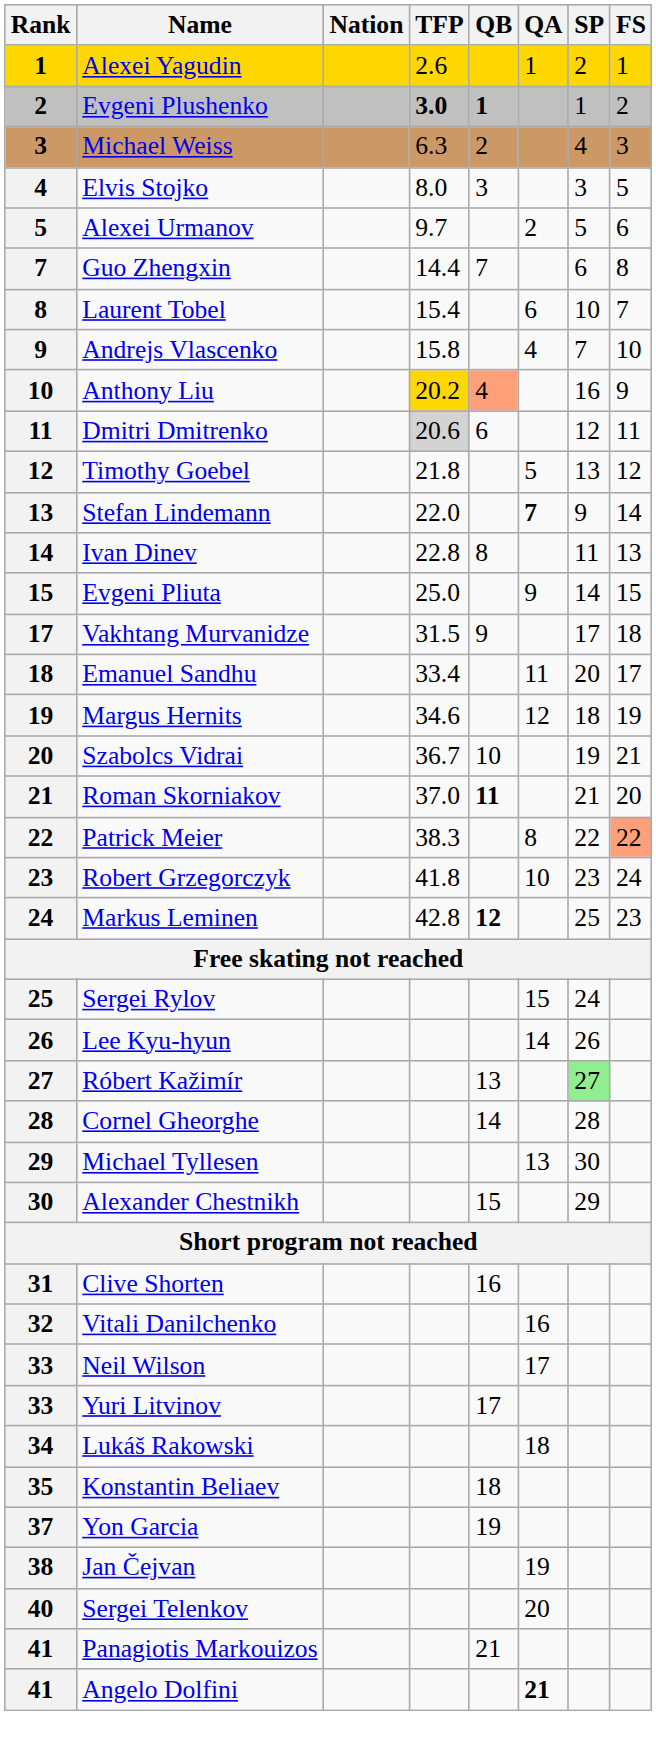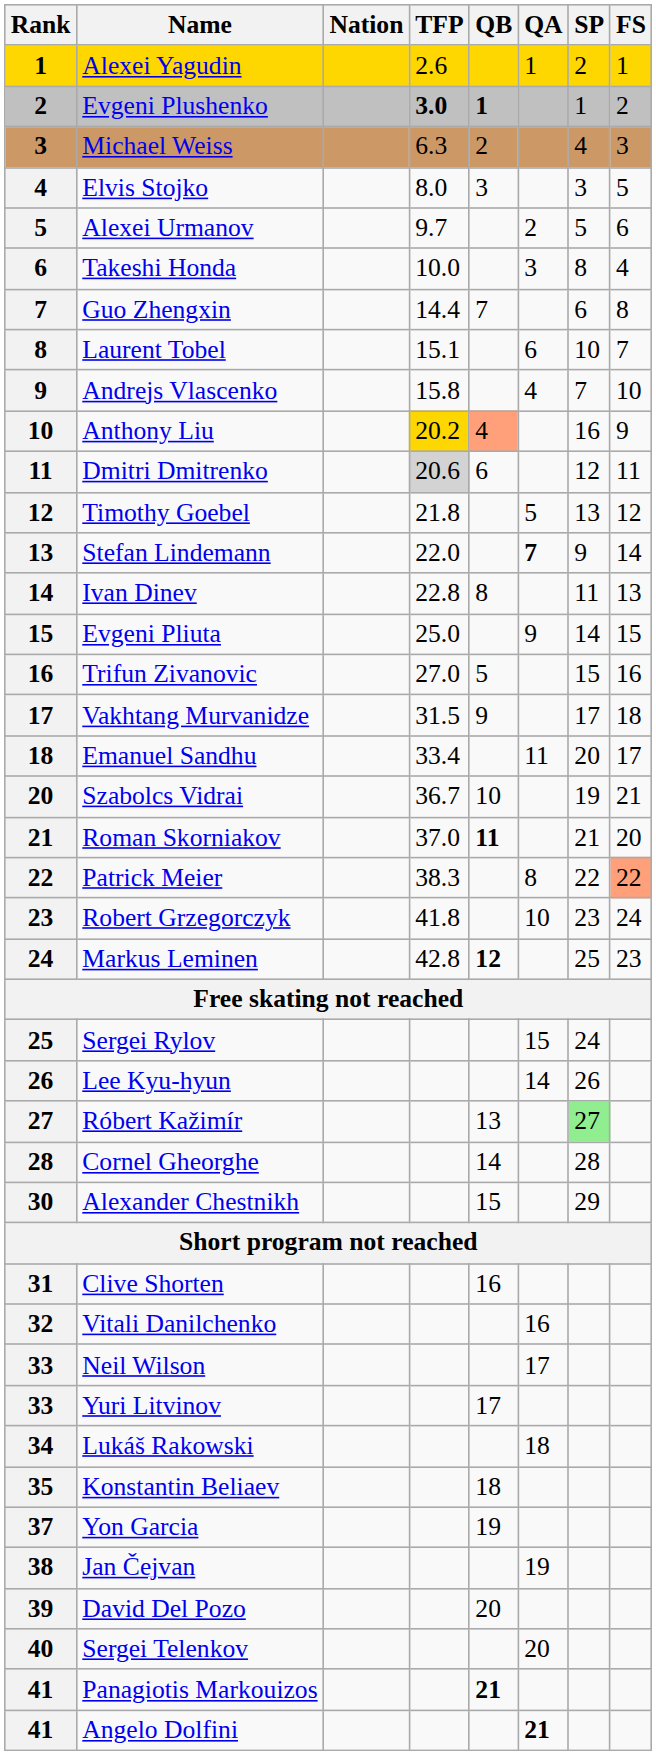+ row: 6 | Takeshi Honda | 10.0 | 3 | 8 | 4
Laurent Tobel | TFP: 15.4 -> 15.1
+ row: 16 | Trifun Zivanovic | 27.0 | 5 | 15 | 16
- row: 19 | Margus Hernits | 34.6 | 12 | 18 | 19
- row: 29 | Michael Tyllesen | 13 | 30
+ row: 39 | David Del Pozo | 20
Panagiotis Markouizos | QB: normal -> bold
